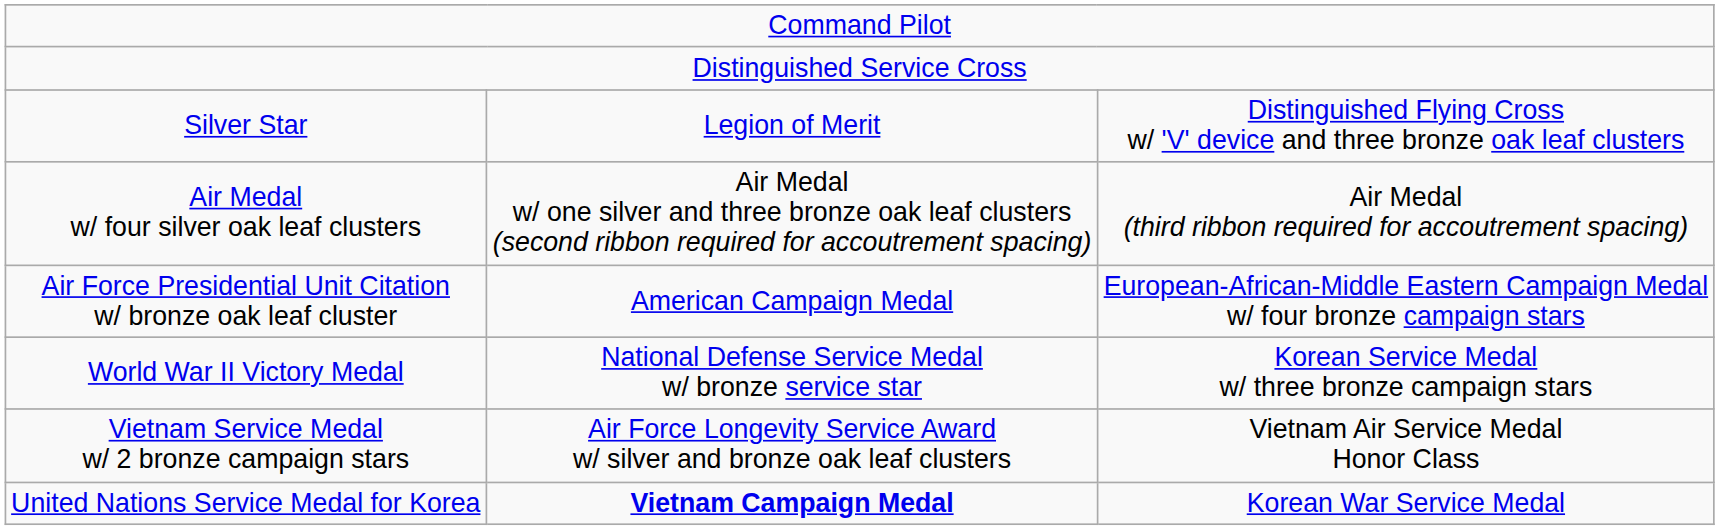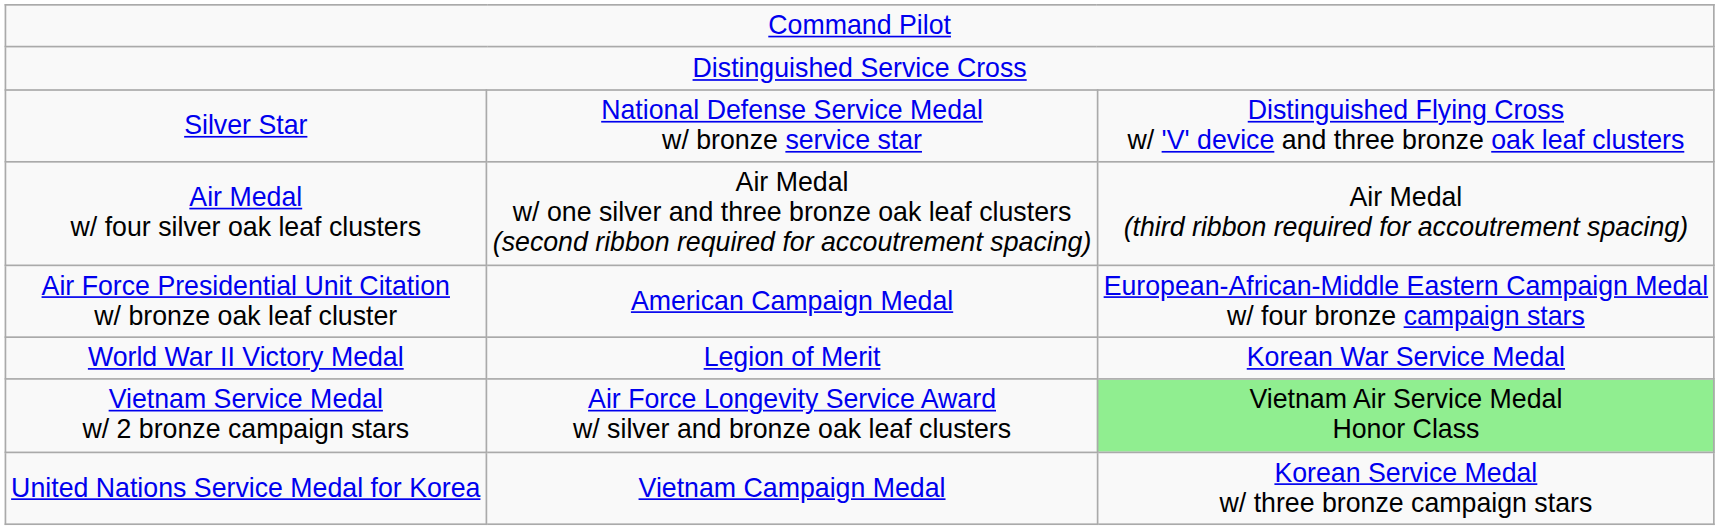Silver Star | column 2: Legion of Merit -> National Defense Service Medal w/ bronze service star
World War II Victory Medal | column 2: National Defense Service Medal w/ bronze service star -> Legion of Merit
World War II Victory Medal | column 3: Korean Service Medal w/ three bronze campaign stars -> Korean War Service Medal
Vietnam Service Medal w/ 2 bronze campaign stars | column 3: no background -> lightgreen background
United Nations Service Medal for Korea | column 2: bold -> normal
United Nations Service Medal for Korea | column 3: Korean War Service Medal -> Korean Service Medal w/ three bronze campaign stars
